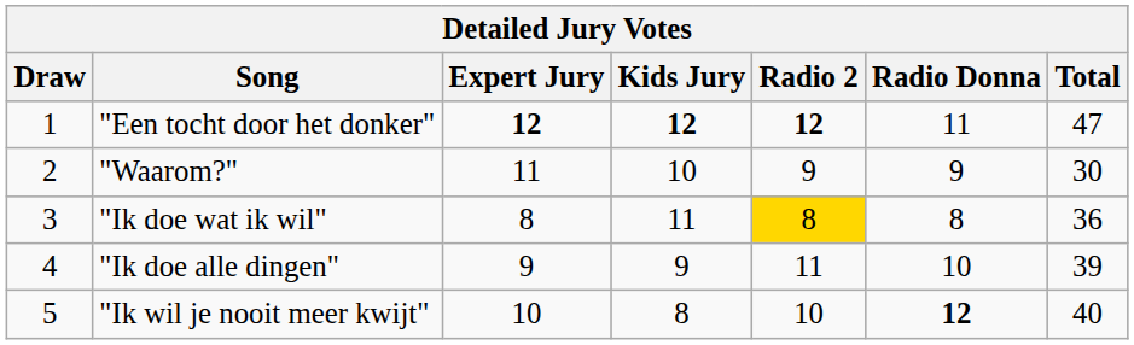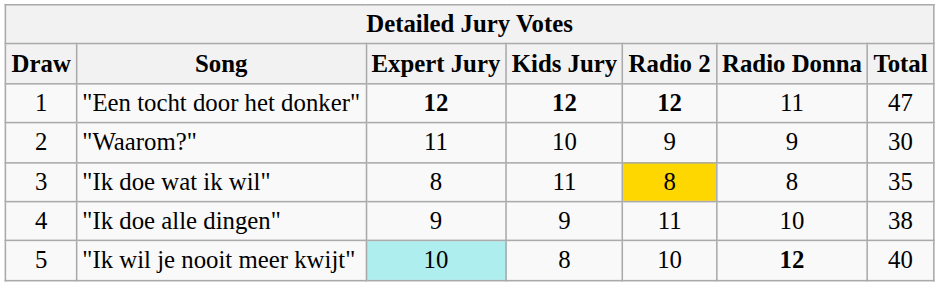"Ik doe wat ik wil" | Total: 36 -> 35
"Ik doe alle dingen" | Total: 39 -> 38
"Ik wil je nooit meer kwijt" | Expert Jury: no background -> paleturquoise background
